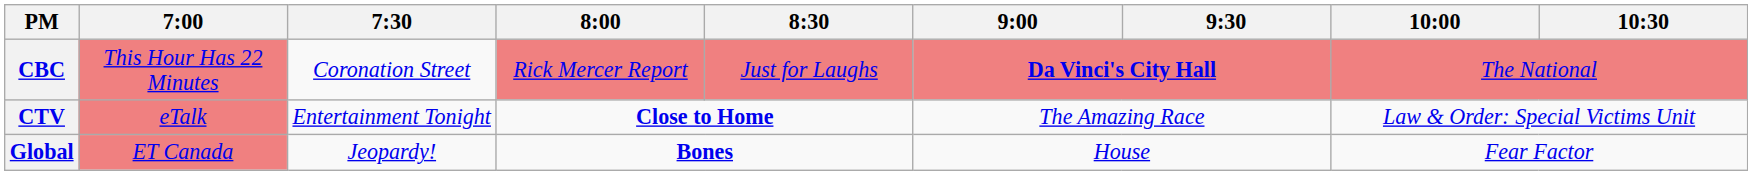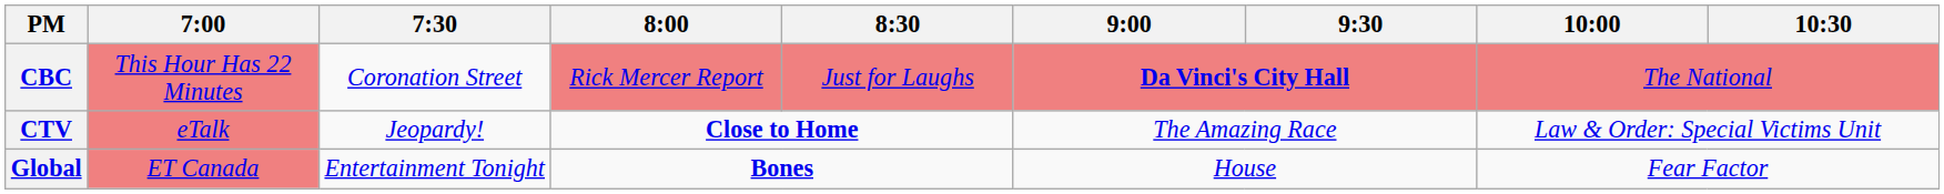CTV | 7:30: Entertainment Tonight -> Jeopardy!
Global | 7:30: Jeopardy! -> Entertainment Tonight
